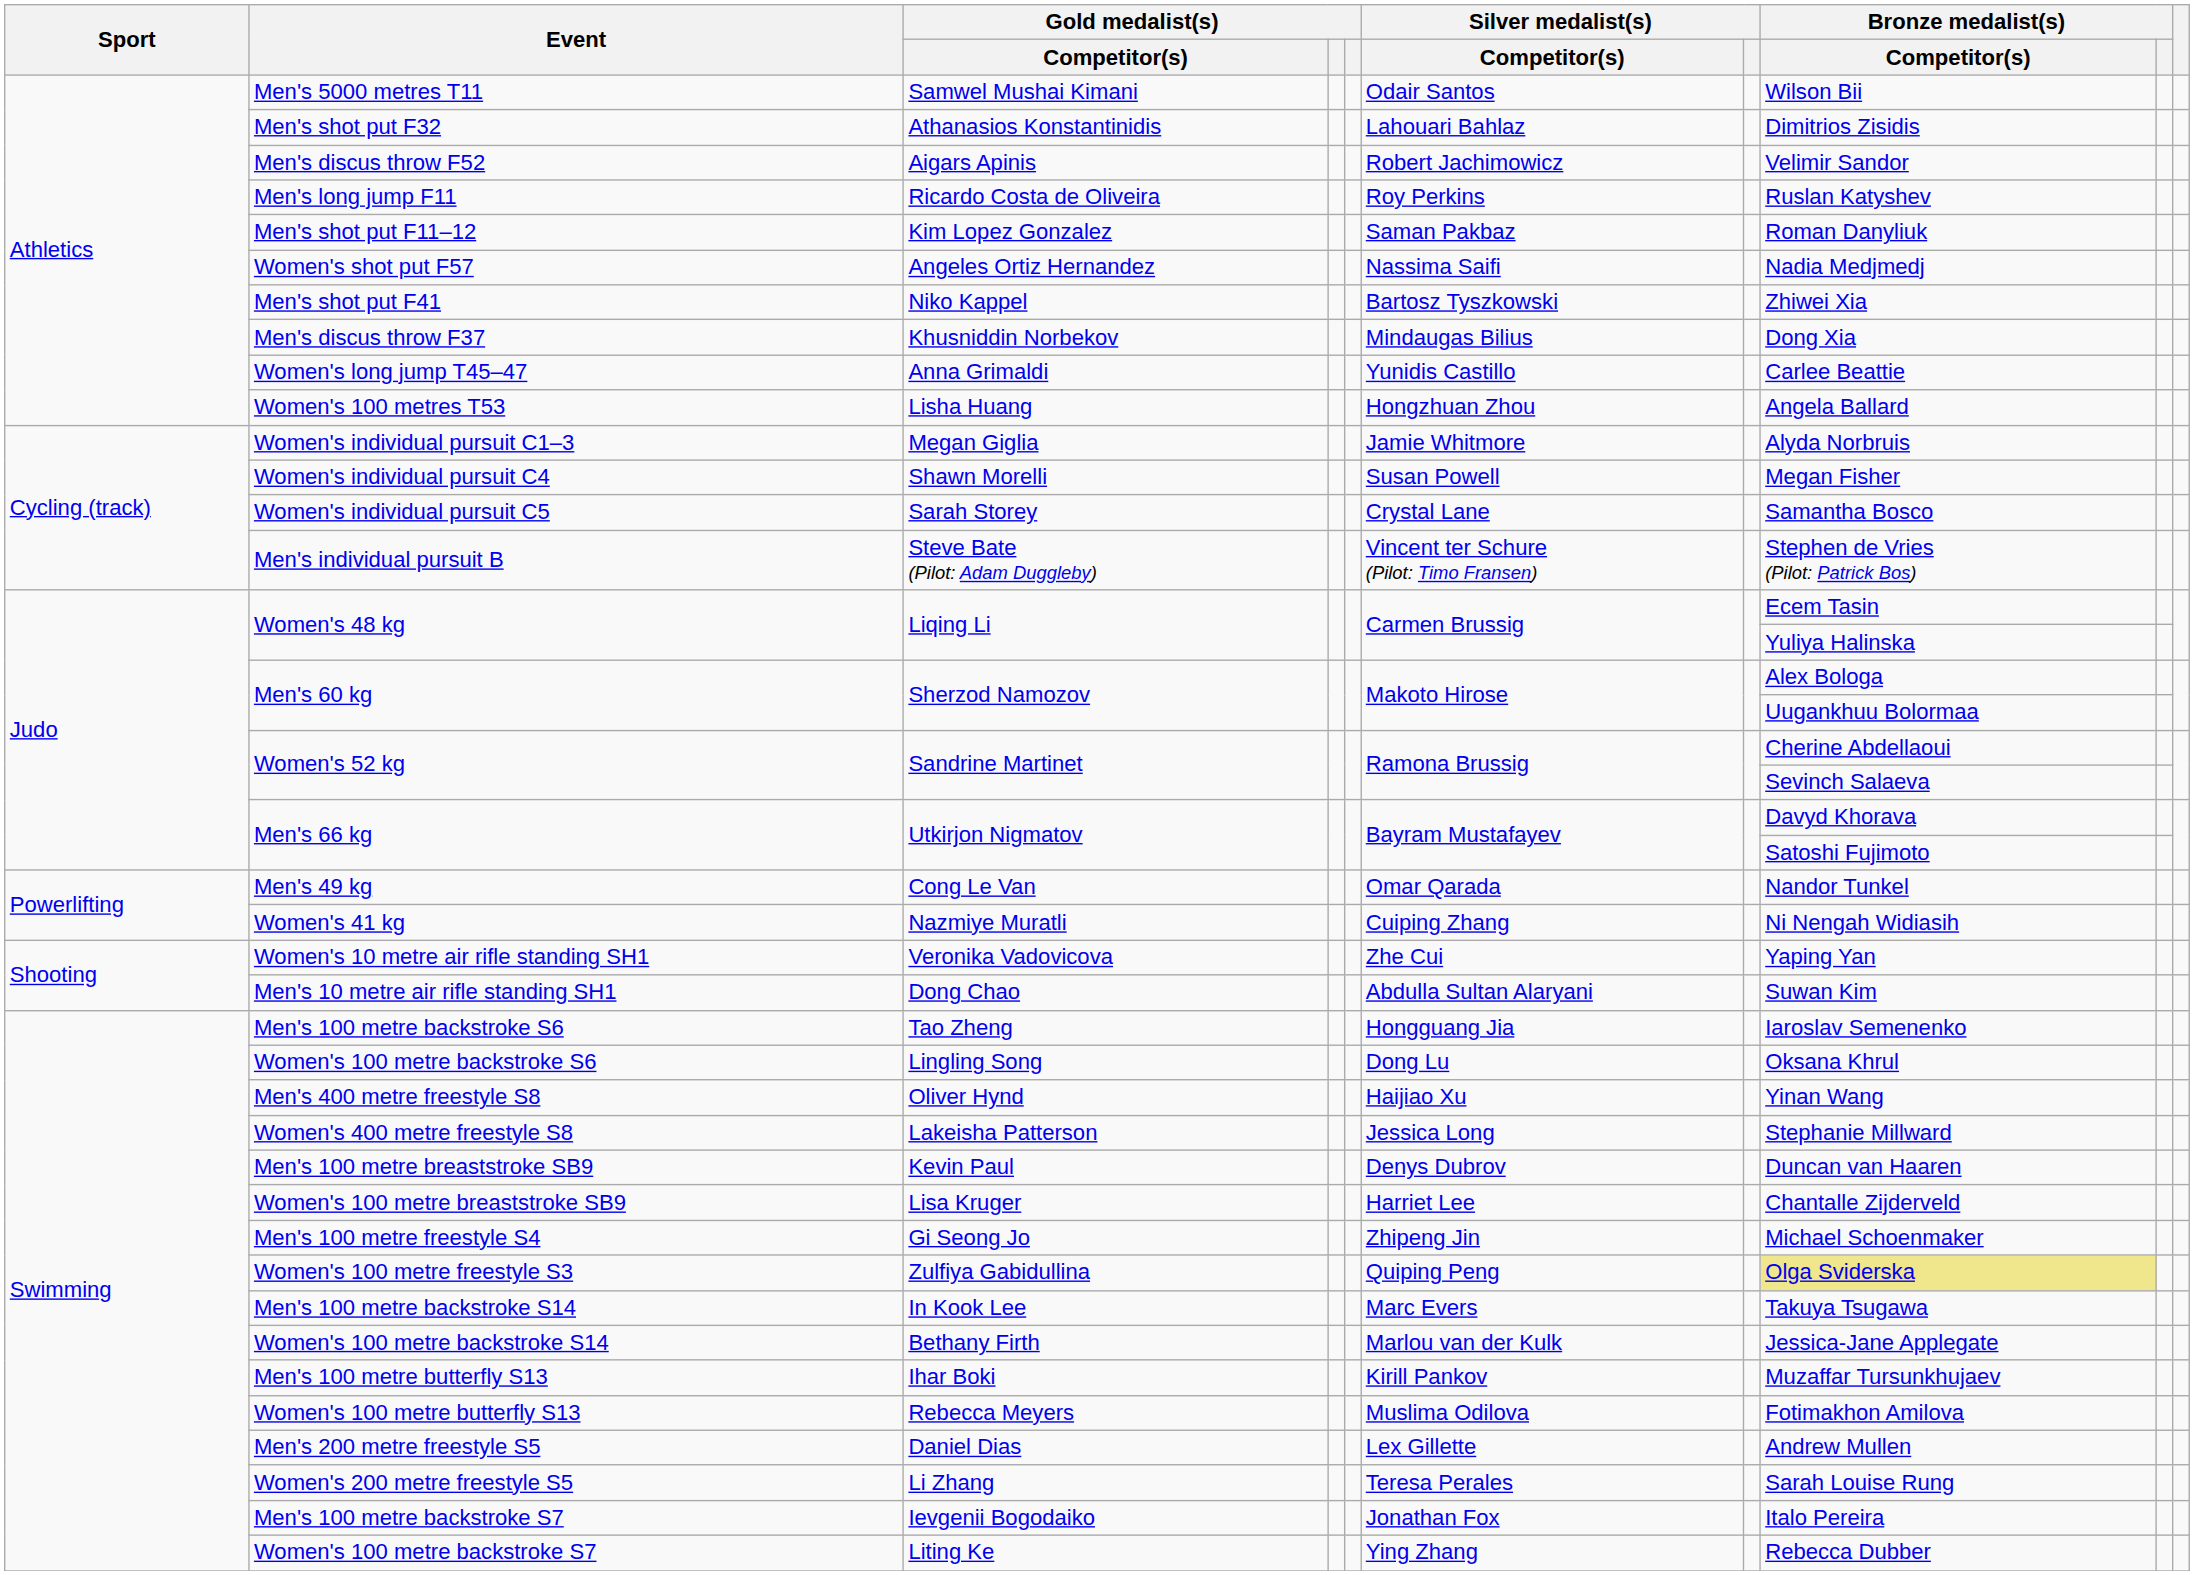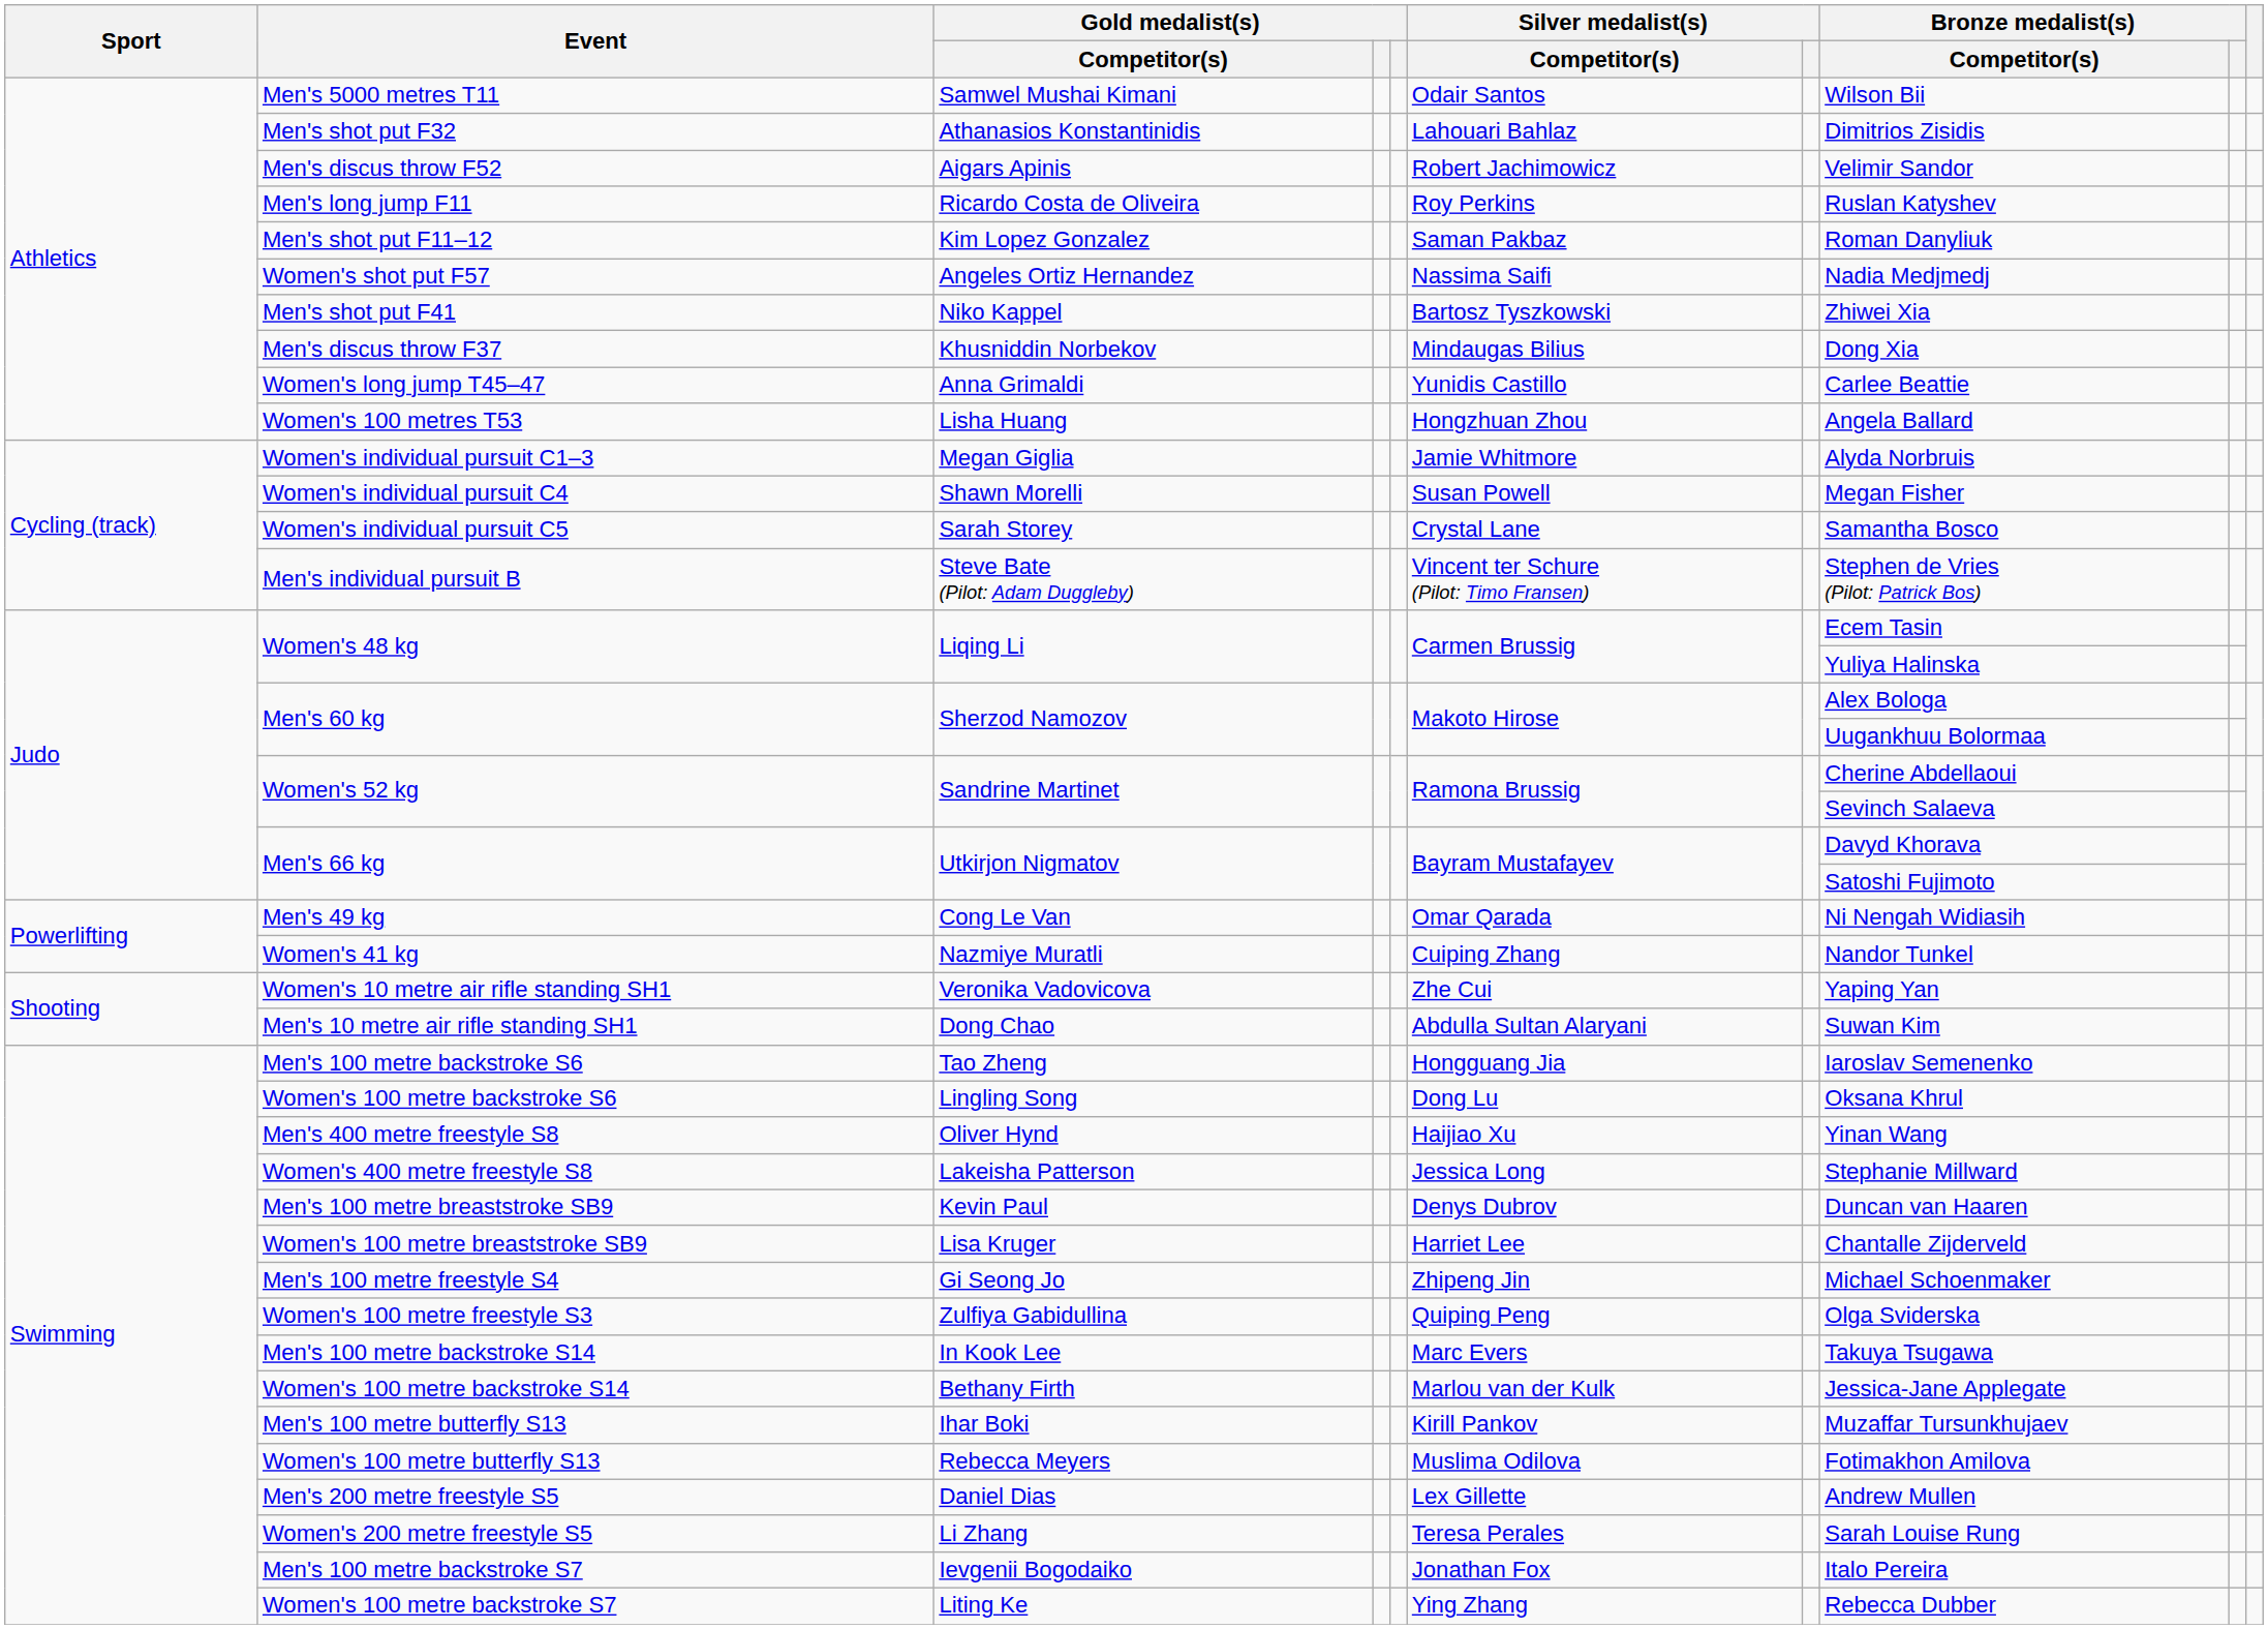Men's 49 kg | Bronze medalist(s) / Competitor(s): Nandor Tunkel -> Ni Nengah Widiasih
Women's 41 kg | Bronze medalist(s) / Competitor(s): Ni Nengah Widiasih -> Nandor Tunkel
Women's 100 metre freestyle S3 | Bronze medalist(s) / Competitor(s): khaki background -> no background
